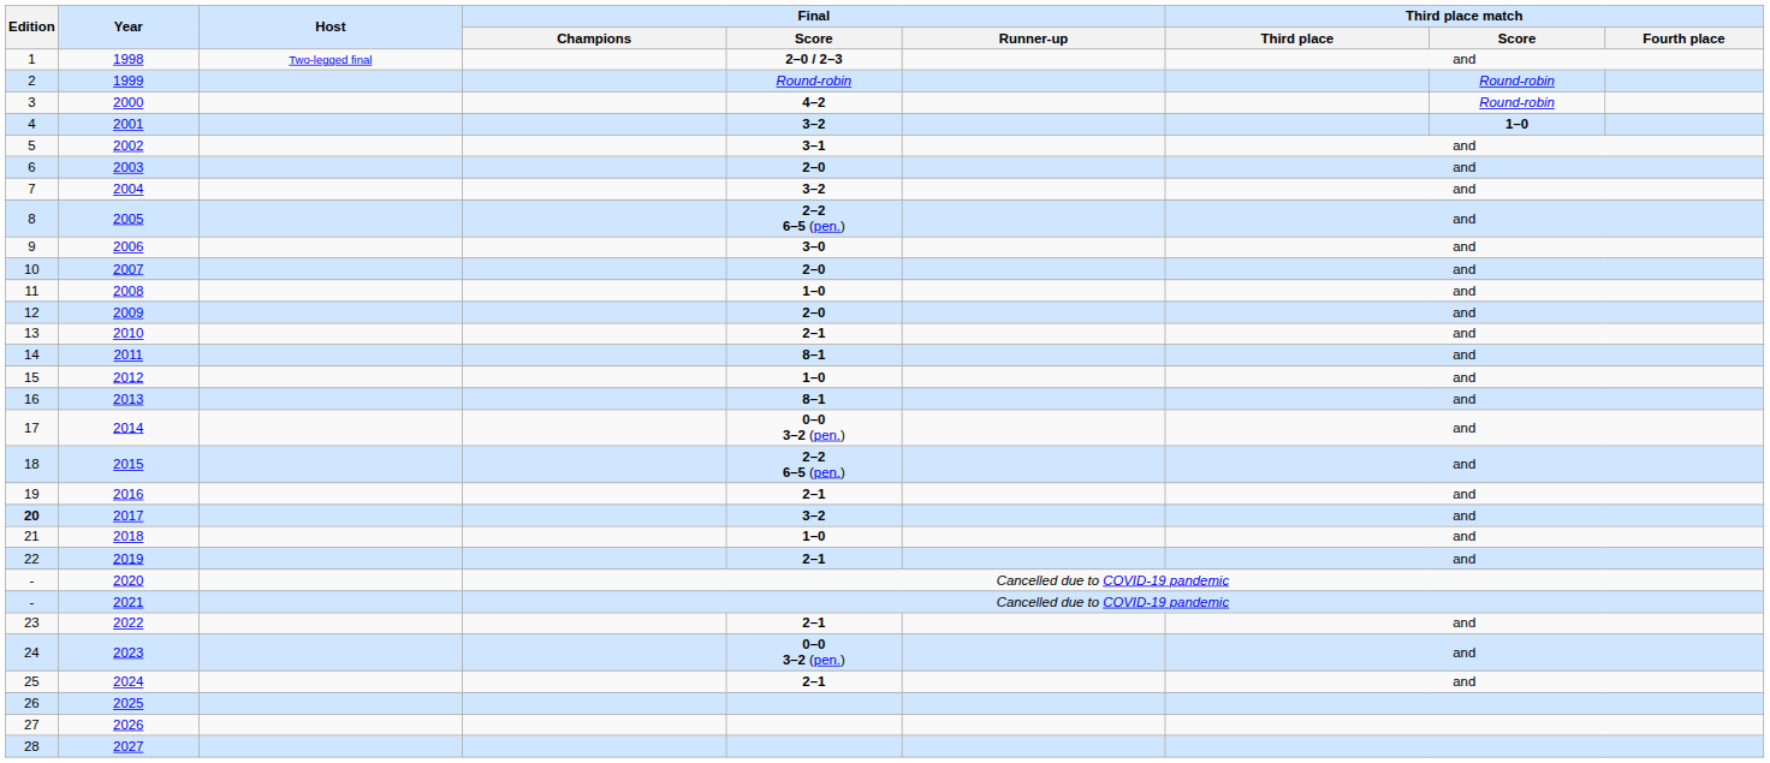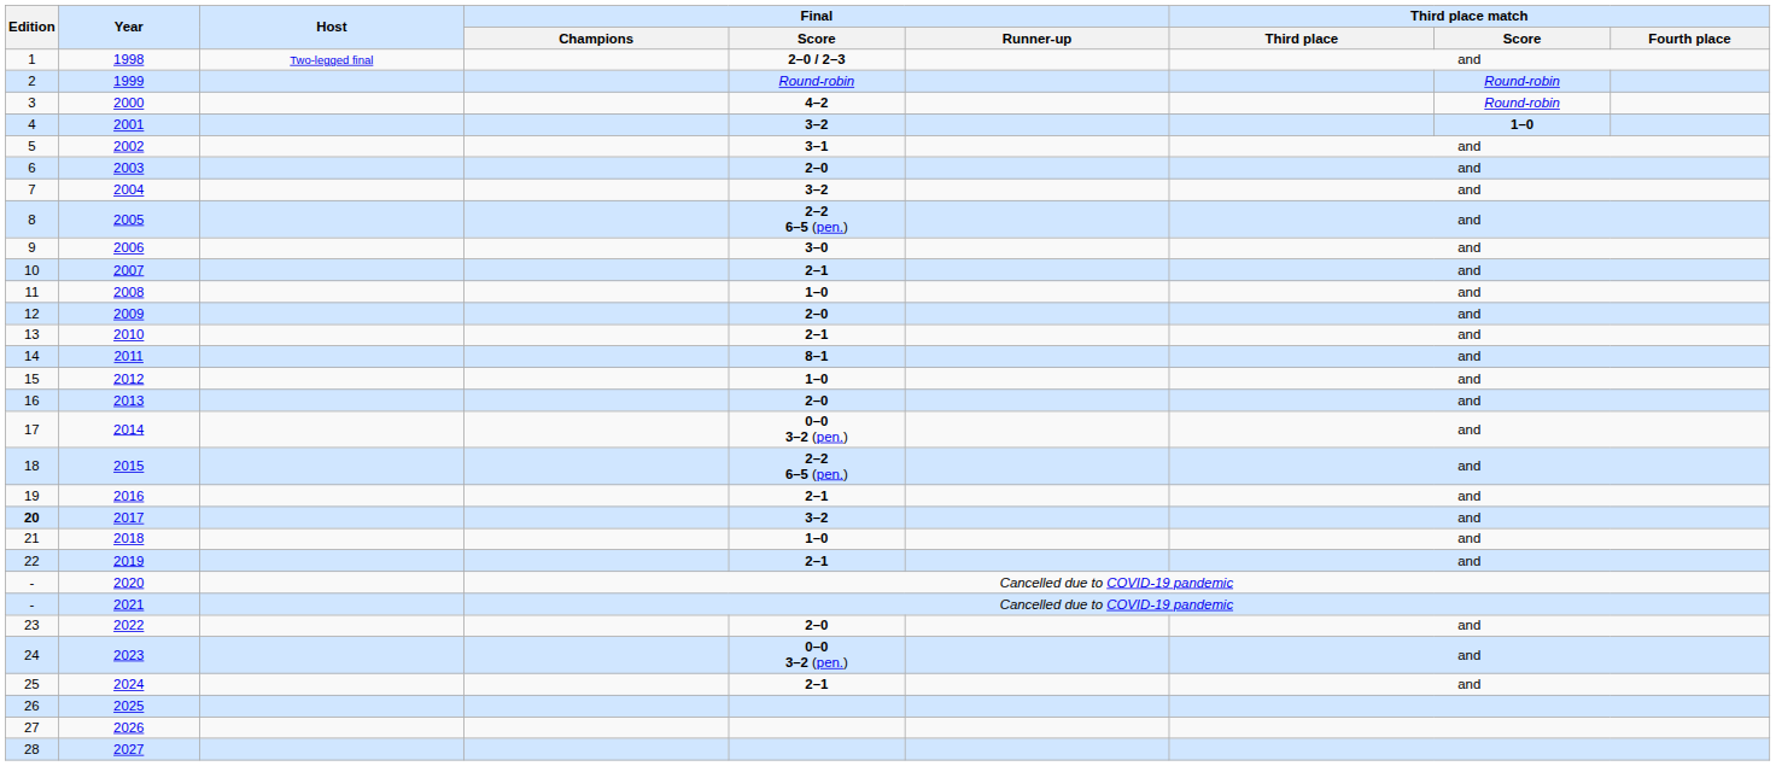2007 | Final / Score: 2–0 -> 2–1
2013 | Final / Score: 8–1 -> 2–0
2022 | Final / Score: 2–1 -> 2–0
